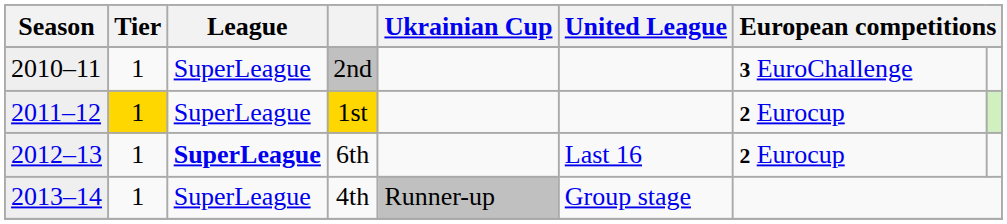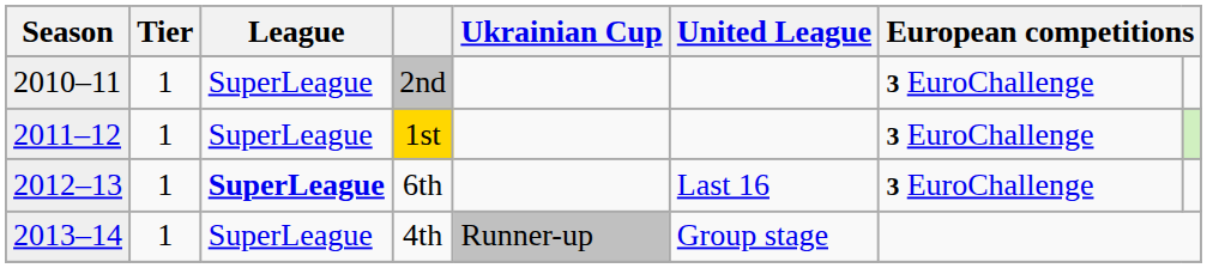1st | Tier: gold background -> no background
1st | column 7: 2 Eurocup -> 3 EuroChallenge
6th | column 7: 2 Eurocup -> 3 EuroChallenge
